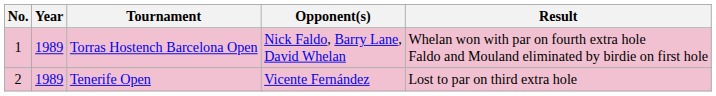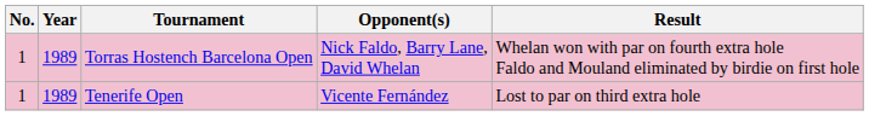Tenerife Open | No.: 2 -> 1
